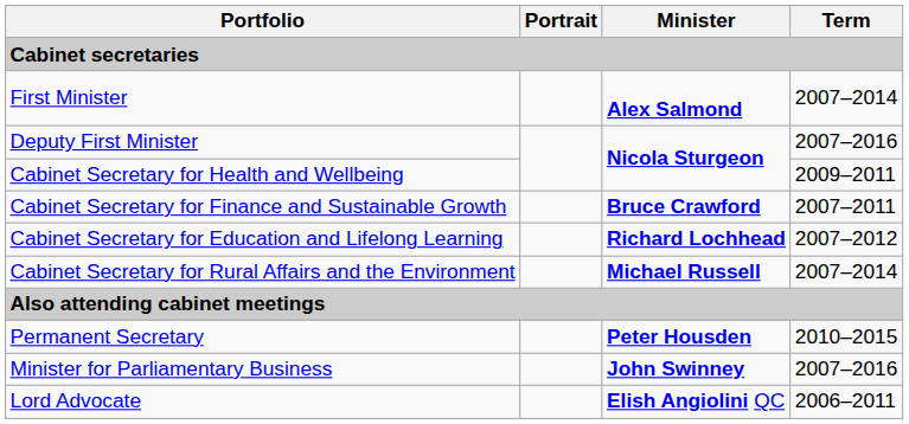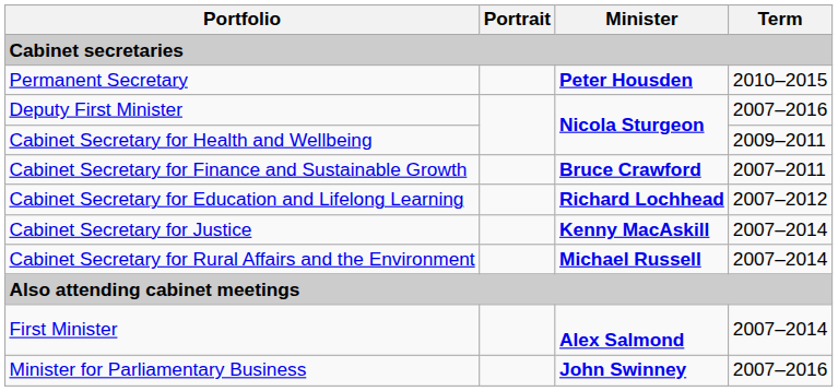rows swapped: First Minister <-> Permanent Secretary
+ row: Cabinet Secretary for Justice | Kenny MacAskill | 2007–2014
- row: Lord Advocate | Elish Angiolini QC | 2006–2011
